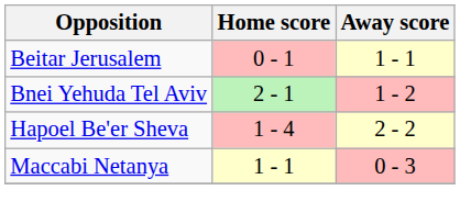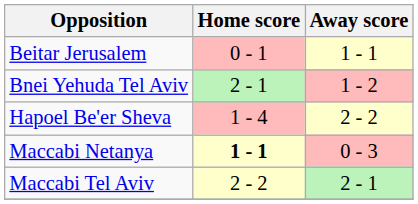Maccabi Netanya | Home score: normal -> bold
+ row: Maccabi Tel Aviv | 2 - 2 | 2 - 1
